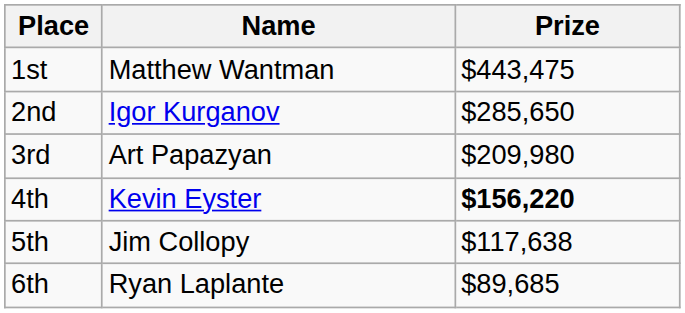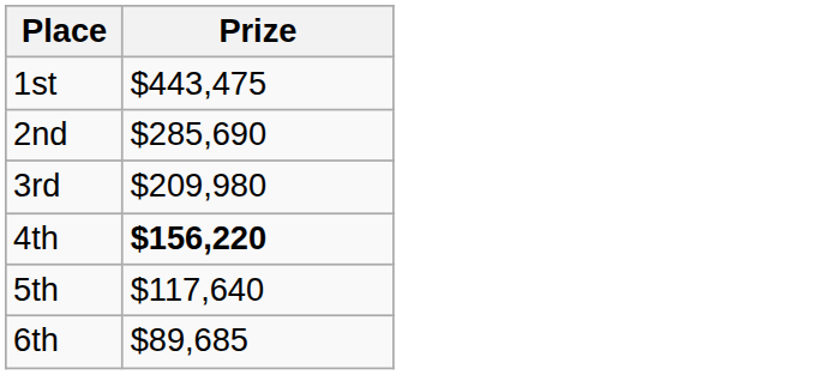- column: Name | Matthew Wantman | Igor Kurganov | Art Papazyan | Kevin Eyster | Jim Collopy | Ryan Laplante
2nd | Prize: $285,650 -> $285,690
5th | Prize: $117,638 -> $117,640
